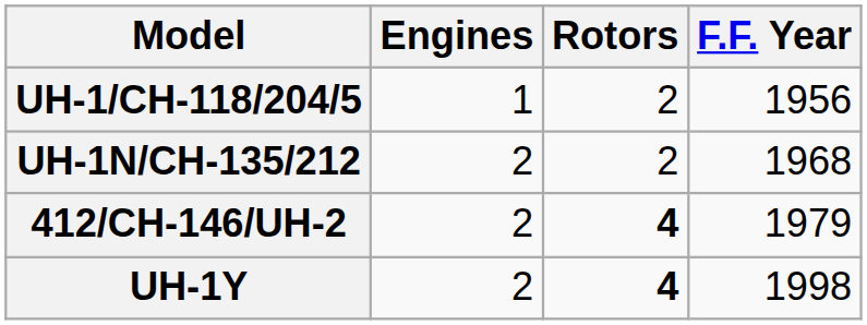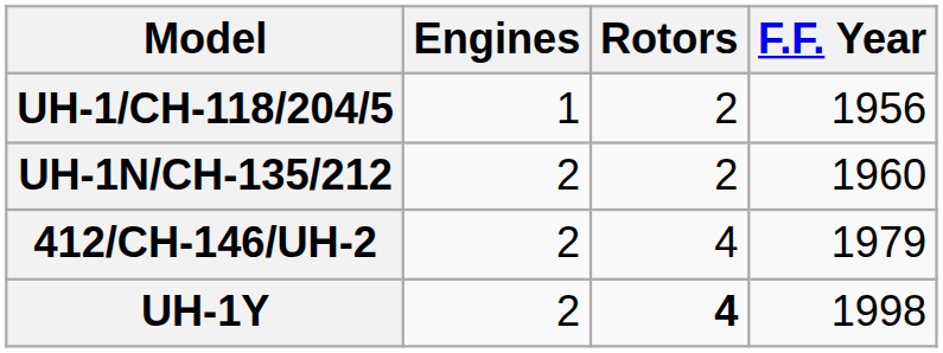UH-1N/CH-135/212 | F.F. Year: 1968 -> 1960
412/CH-146/UH-2 | Rotors: bold -> normal
